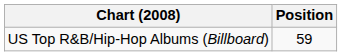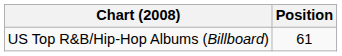US Top R&B/Hip-Hop Albums (Billboard) | Position: 59 -> 61
